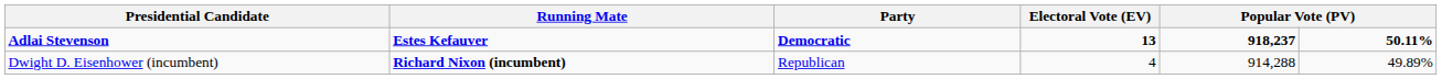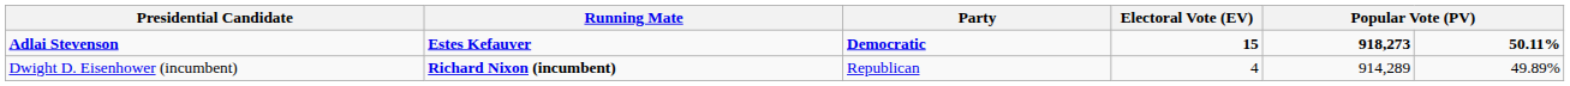Adlai Stevenson | Electoral Vote (EV): 13 -> 15
Adlai Stevenson | column 5: 918,237 -> 918,273
Dwight D. Eisenhower (incumbent) | column 5: 914,288 -> 914,289
